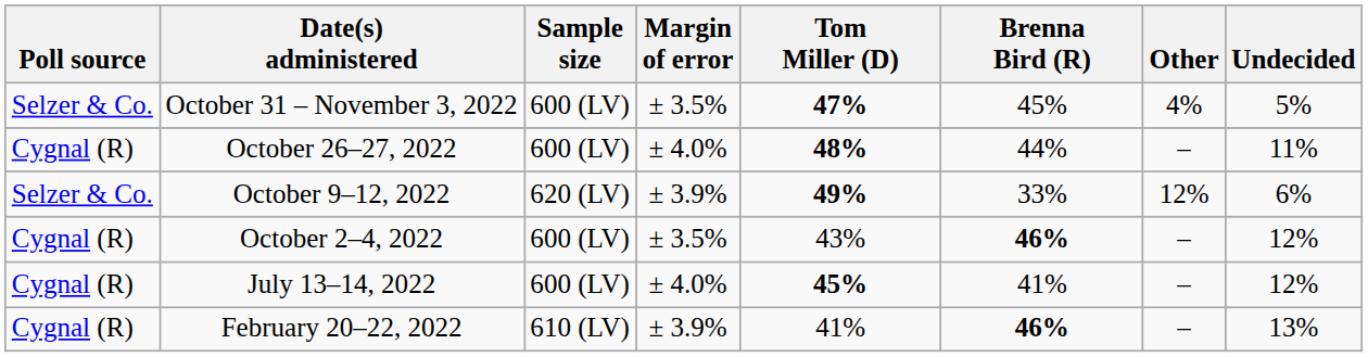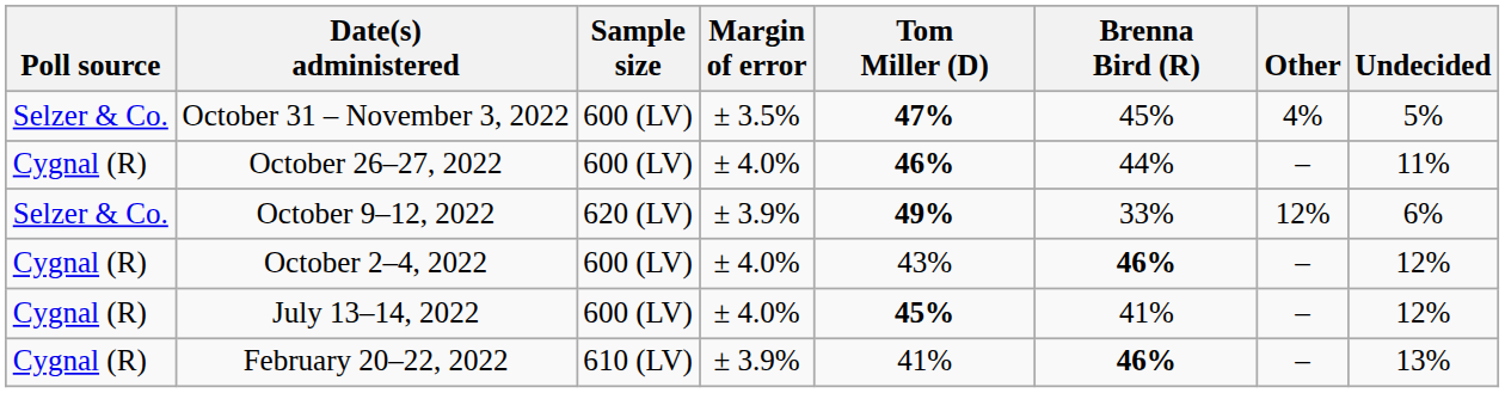October 26–27, 2022 | Tom Miller (D): 48% -> 46%
October 2–4, 2022 | Margin of error: ± 3.5% -> ± 4.0%
